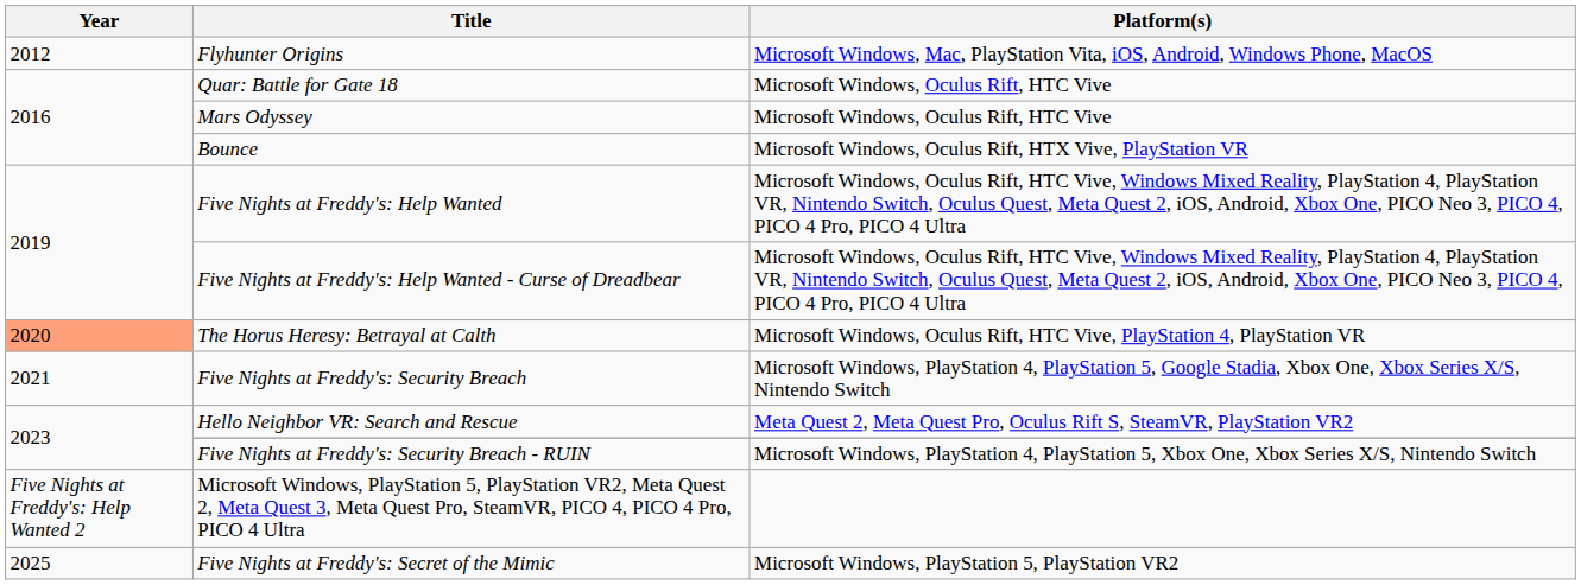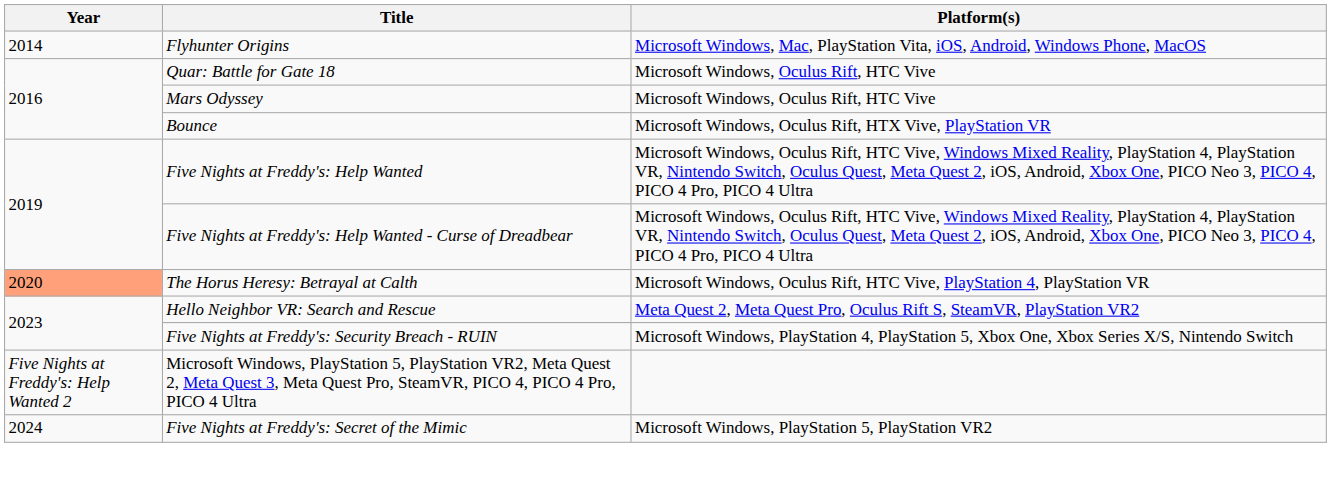Flyhunter Origins | Year: 2012 -> 2014
- row: 2021 | Five Nights at Freddy's: Security Breach | Microsoft Windows, PlayStation 4, PlayStation 5, Google Stadia, Xbox One, Xbox Series X/S, Nintendo Switch
Five Nights at Freddy's: Secret of the Mimic | Year: 2025 -> 2024
